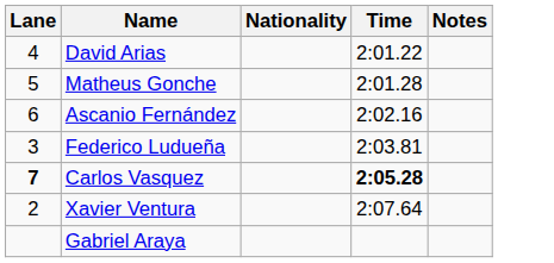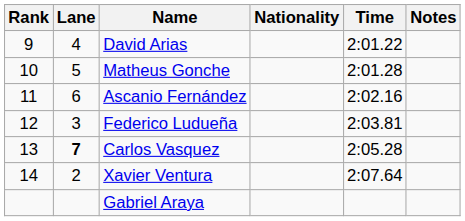+ column: Rank | 9 | 10 | 11 | 12 | 13 | 14
Carlos Vasquez | Time: bold -> normal
